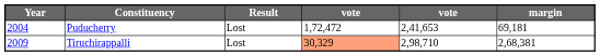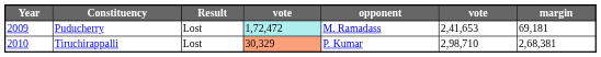+ column: opponent | M. Ramadass | P. Kumar
Puducherry | Year: 2004 -> 2009
Puducherry | column 4: no background -> paleturquoise background
Tiruchirappalli | Year: 2009 -> 2010
